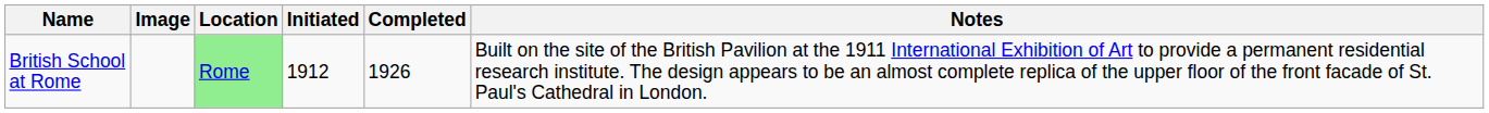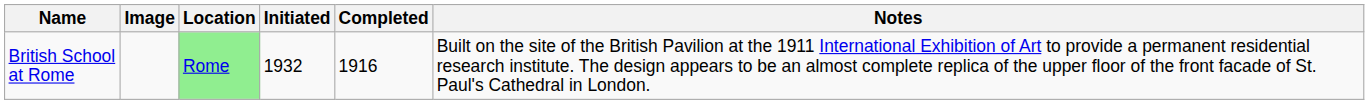British School at Rome | Initiated: 1912 -> 1932
British School at Rome | Completed: 1926 -> 1916
